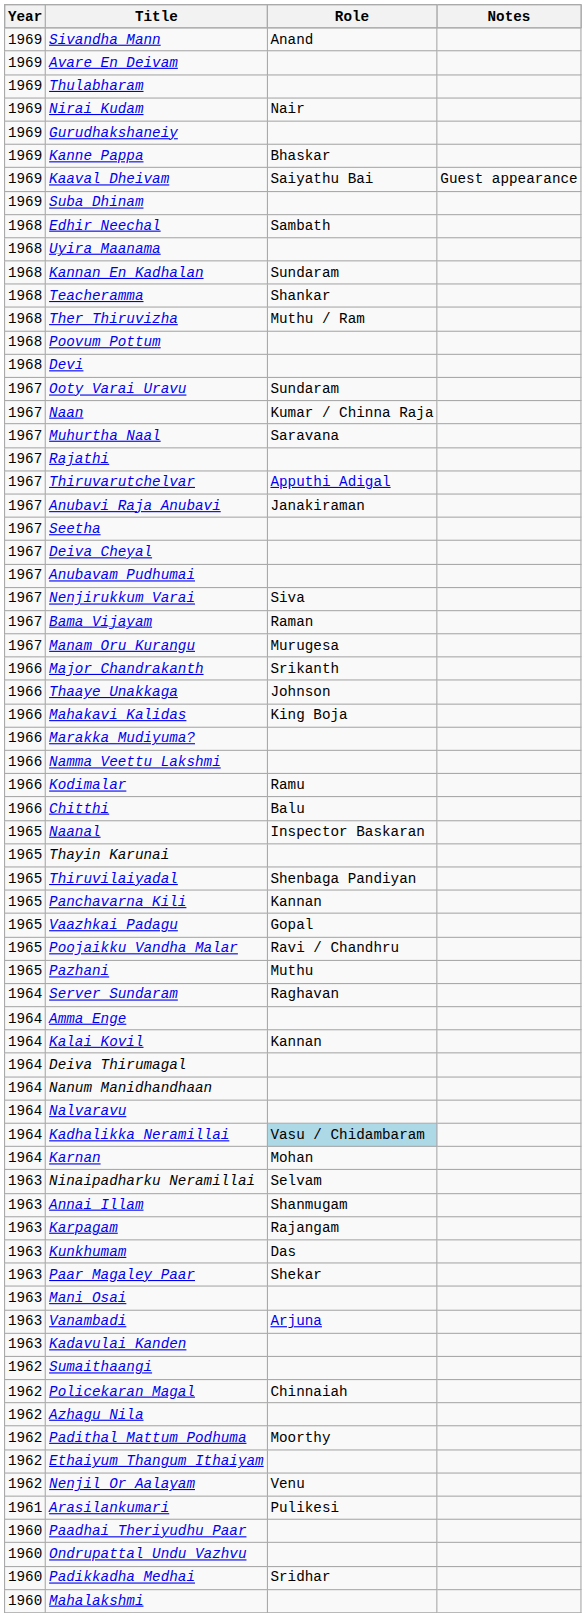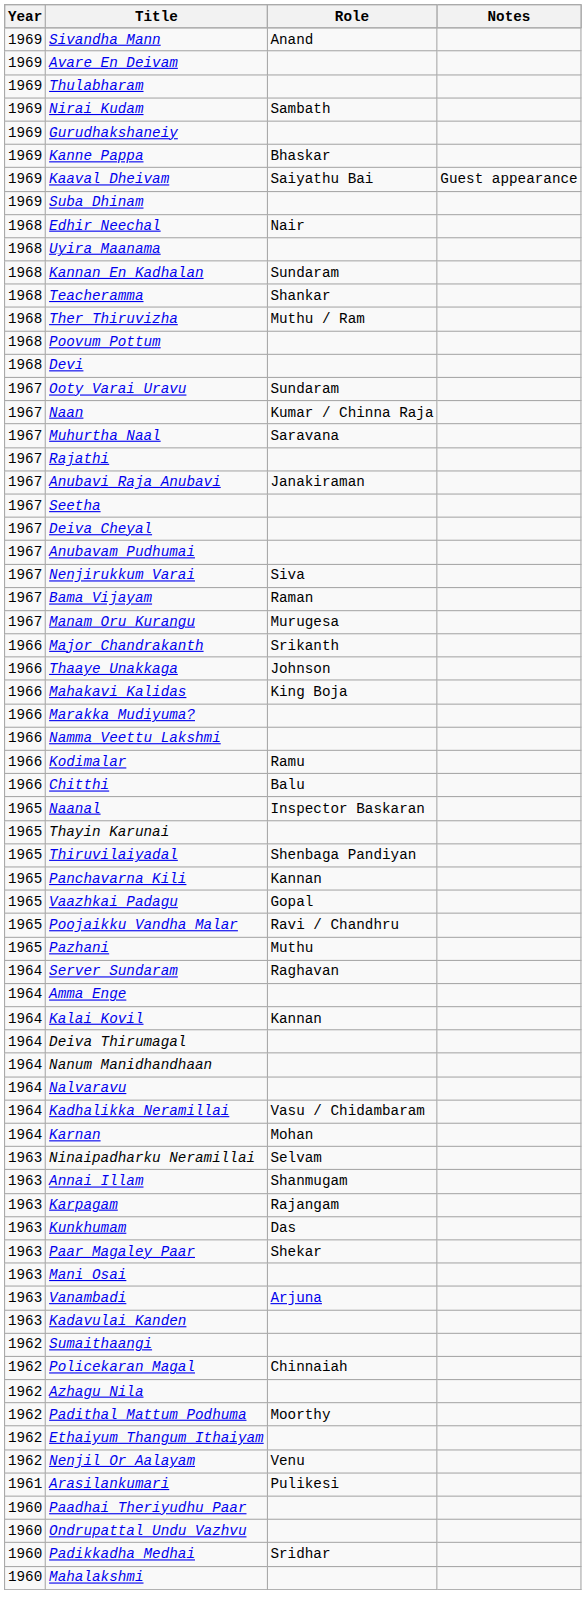Nirai Kudam | Role: Nair -> Sambath
Edhir Neechal | Role: Sambath -> Nair
- row: 1967 | Thiruvarutchelvar | Apputhi Adigal
Kadhalikka Neramillai | Role: lightblue background -> no background
